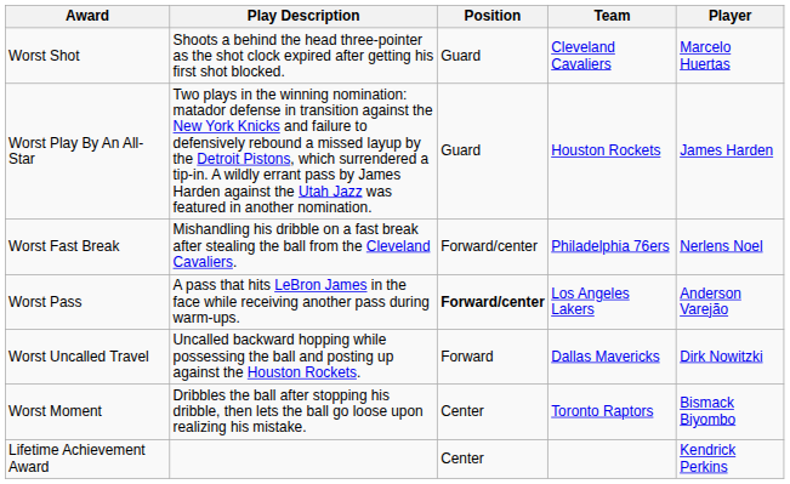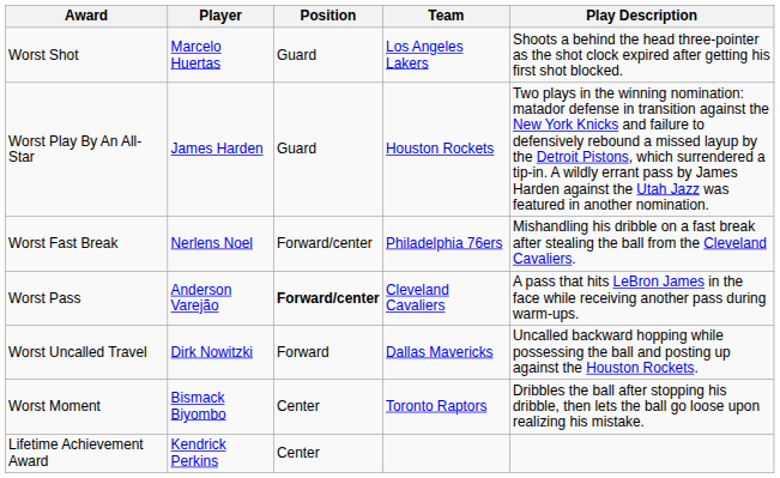columns swapped: Player <-> Play Description
Worst Shot | Team: Cleveland Cavaliers -> Los Angeles Lakers
Worst Pass | Team: Los Angeles Lakers -> Cleveland Cavaliers
